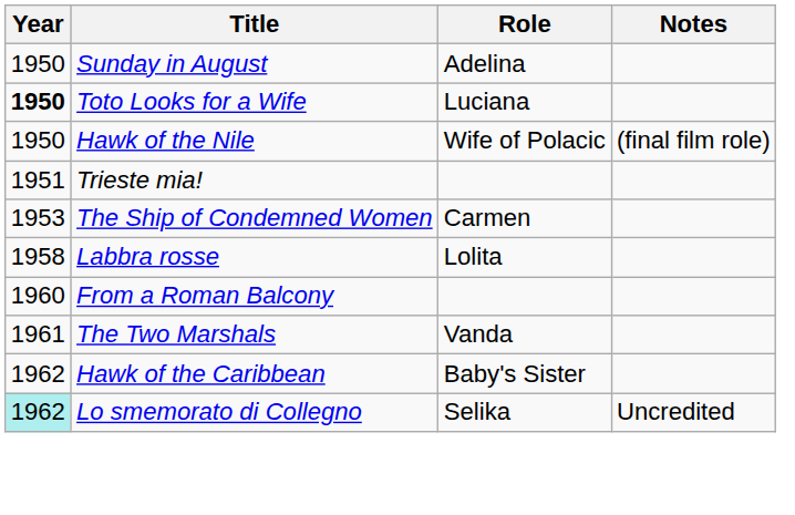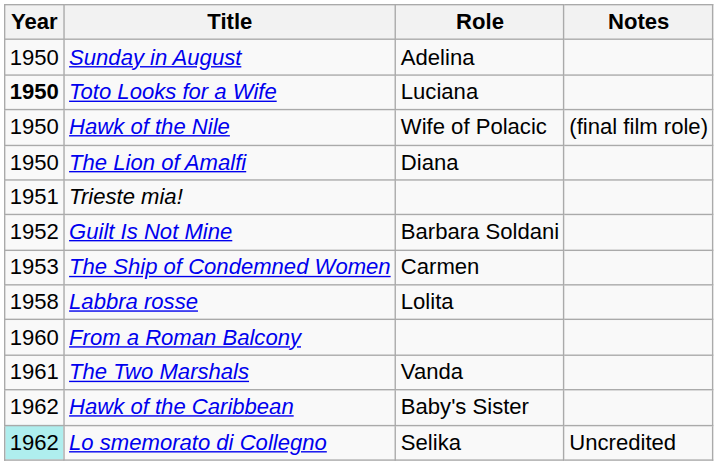+ row: 1950 | The Lion of Amalfi | Diana
+ row: 1952 | Guilt Is Not Mine | Barbara Soldani
